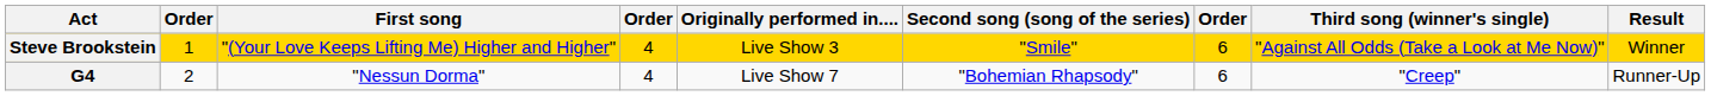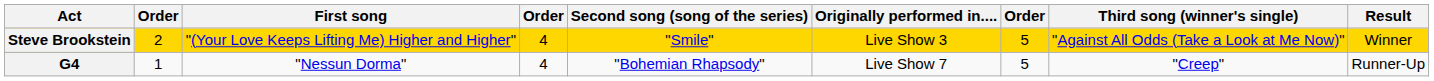columns swapped: Second song (song of the series) <-> Originally performed in....
Steve Brookstein | column 2: 1 -> 2
Steve Brookstein | column 7: 6 -> 5
G4 | column 2: 2 -> 1
G4 | column 7: 6 -> 5
